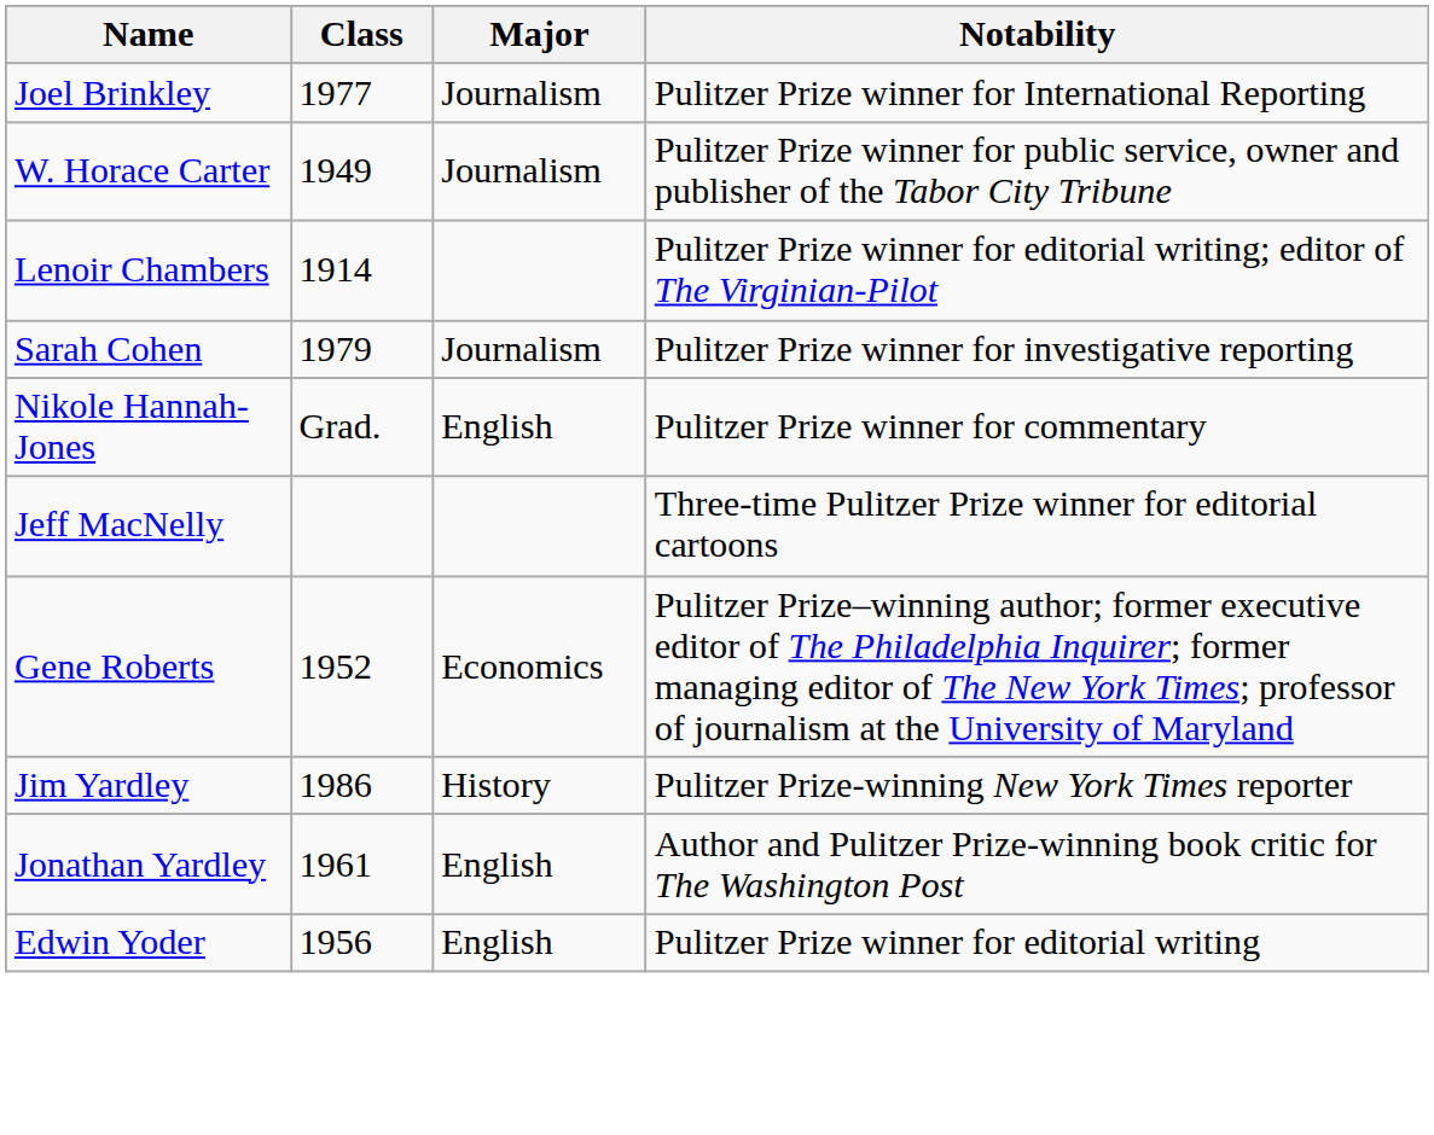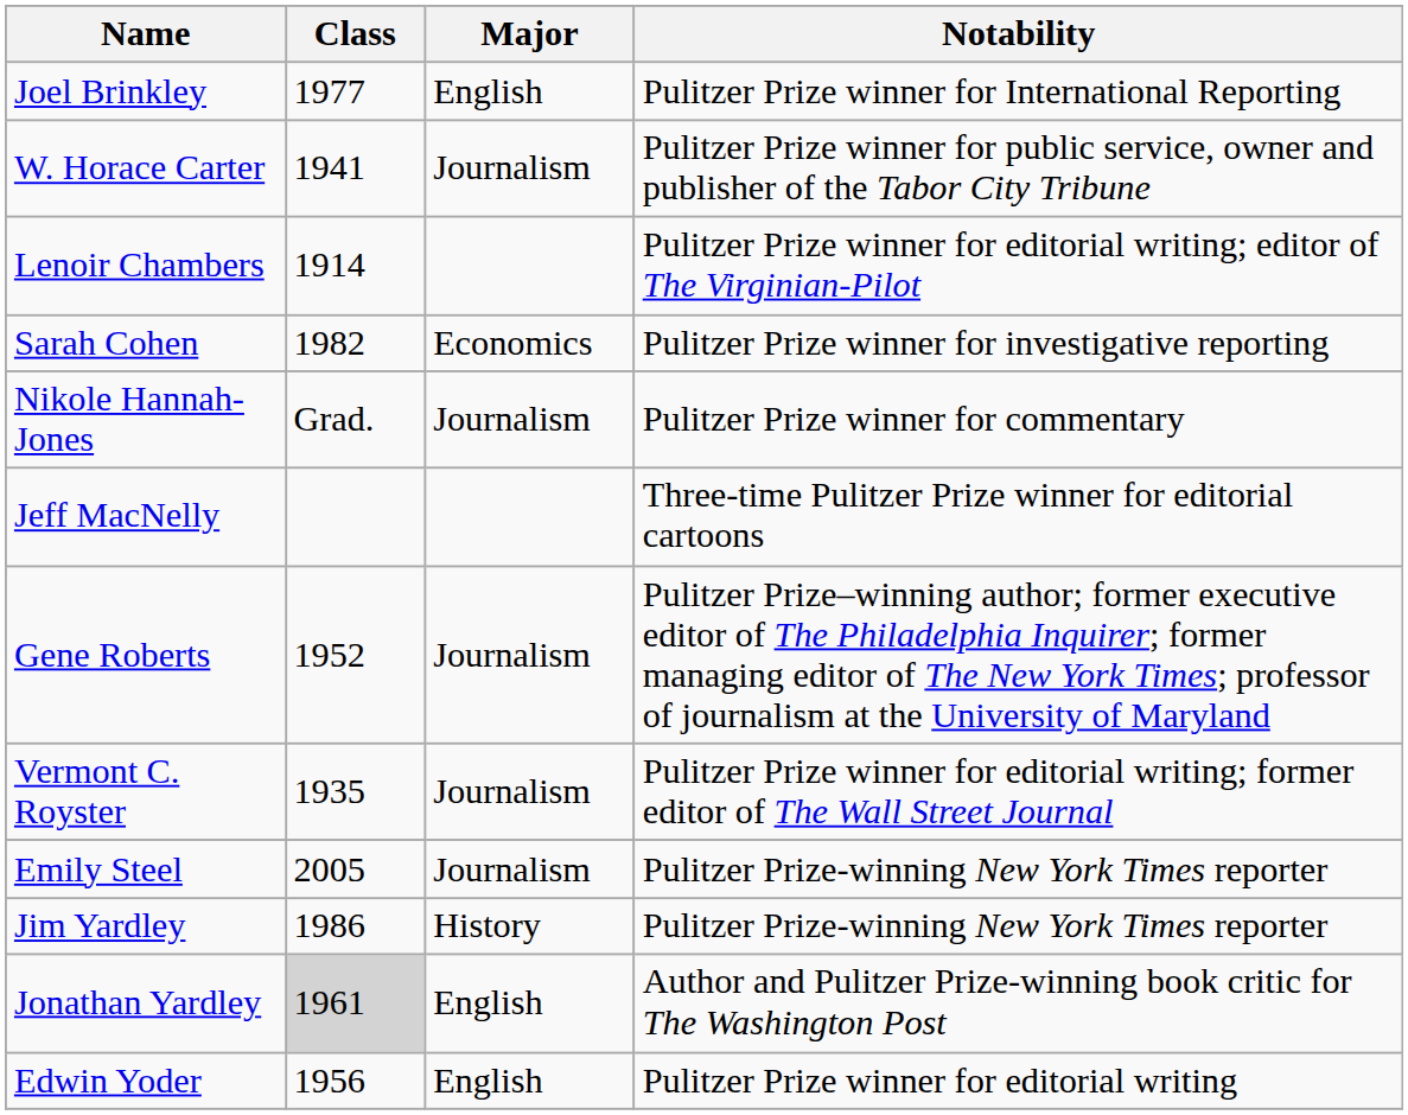Joel Brinkley | Major: Journalism -> English
W. Horace Carter | Class: 1949 -> 1941
Sarah Cohen | Class: 1979 -> 1982
Sarah Cohen | Major: Journalism -> Economics
Nikole Hannah-Jones | Major: English -> Journalism
Gene Roberts | Major: Economics -> Journalism
+ row: Vermont C. Royster | 1935 | Journalism | Pulitzer Prize winner for editorial writing; former editor of The Wall Street Journal
+ row: Emily Steel | 2005 | Journalism | Pulitzer Prize-winning New York Times reporter
Jonathan Yardley | Class: no background -> lightgrey background
